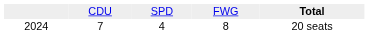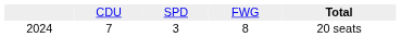2024 | column 3: 4 -> 3
